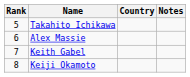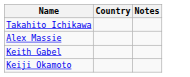- column: Rank | 5 | 6 | 7 | 8
